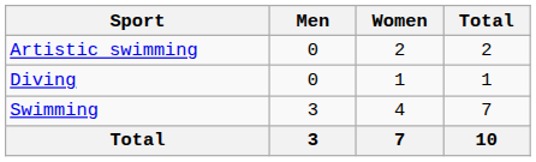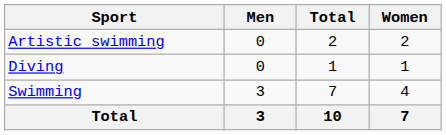columns swapped: Women <-> Total
